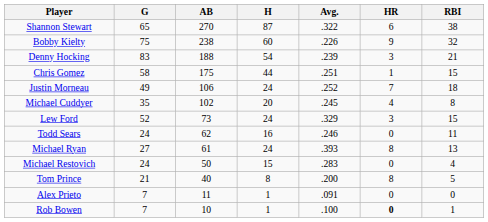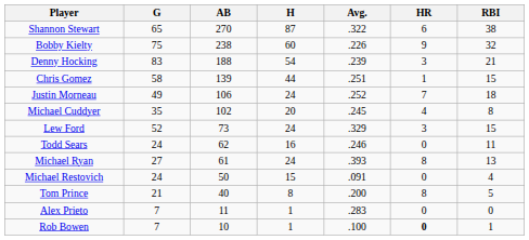Chris Gomez | AB: 175 -> 139
Michael Restovich | Avg.: .283 -> .091
Alex Prieto | Avg.: .091 -> .283
